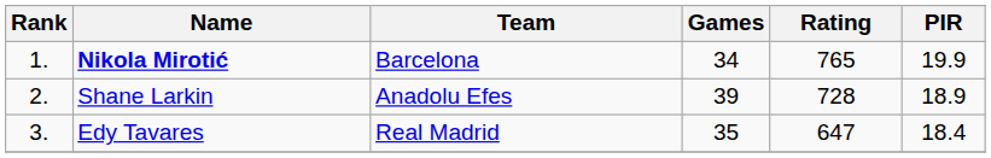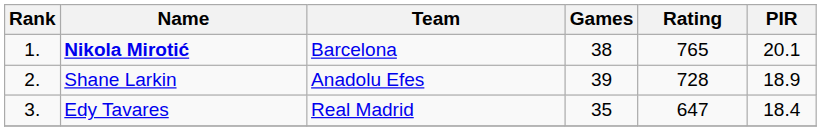Nikola Mirotić | Games: 34 -> 38
Nikola Mirotić | PIR: 19.9 -> 20.1
